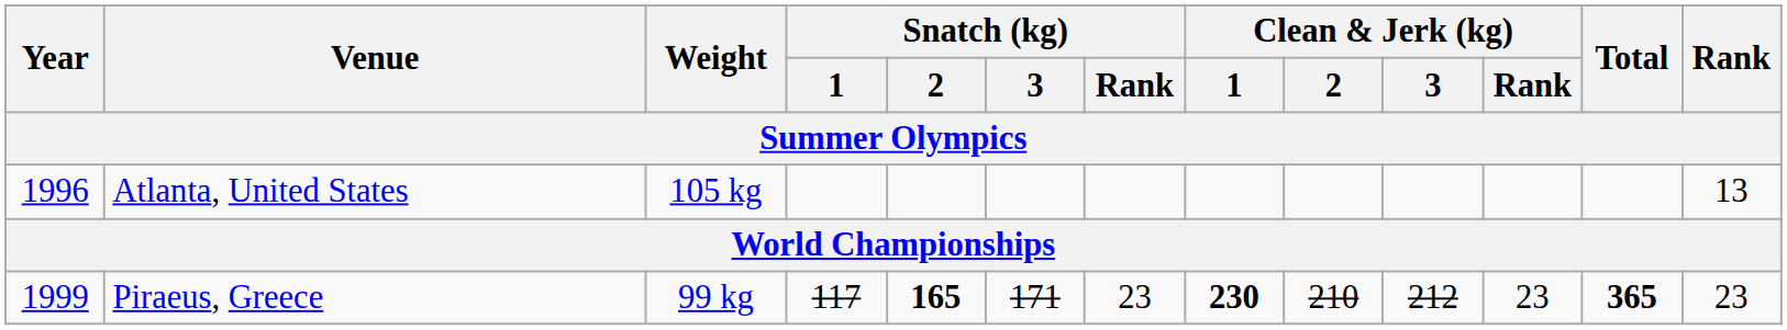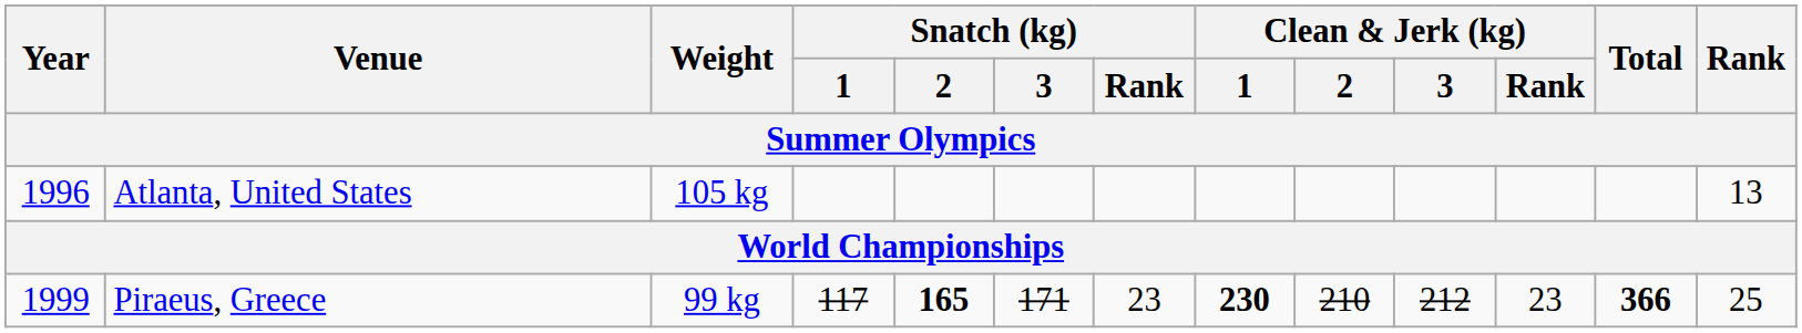Piraeus, Greece | Total: 365 -> 366
Piraeus, Greece | Rank: 23 -> 25
